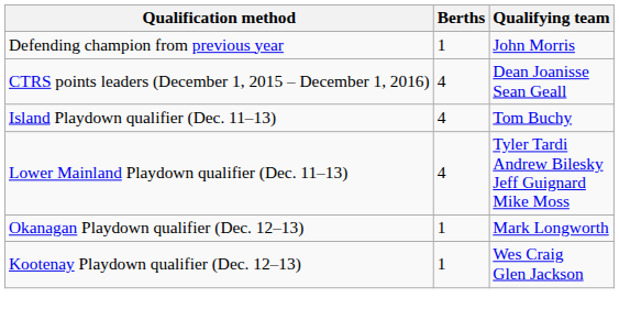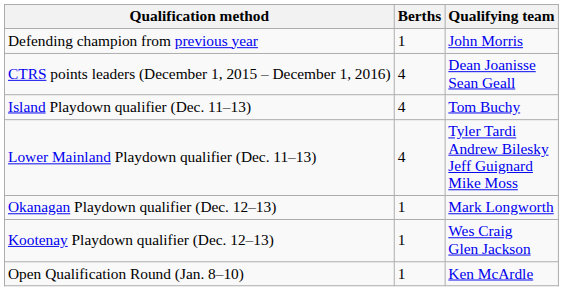+ row: Open Qualification Round (Jan. 8–10) | 1 | Ken McArdle
